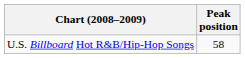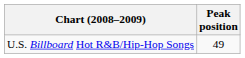U.S. Billboard Hot R&B/Hip-Hop Songs | Peak position: 58 -> 49
